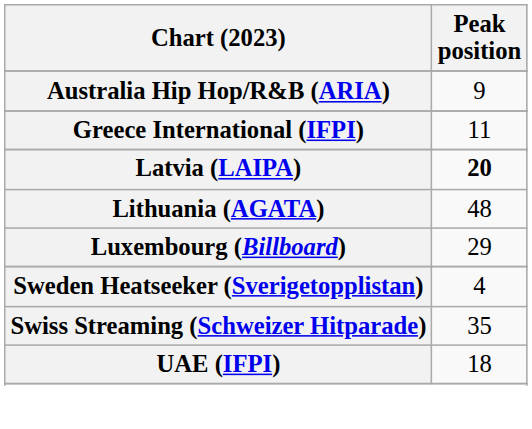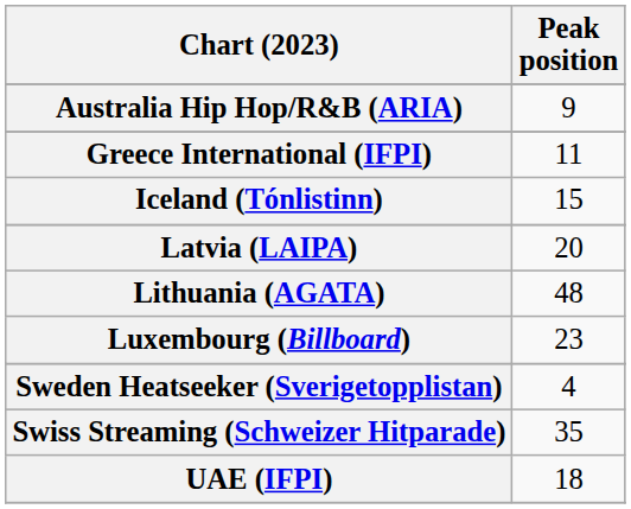+ row: Iceland (Tónlistinn) | 15
Latvia (LAIPA) | Peak position: bold -> normal
Luxembourg (Billboard) | Peak position: 29 -> 23
